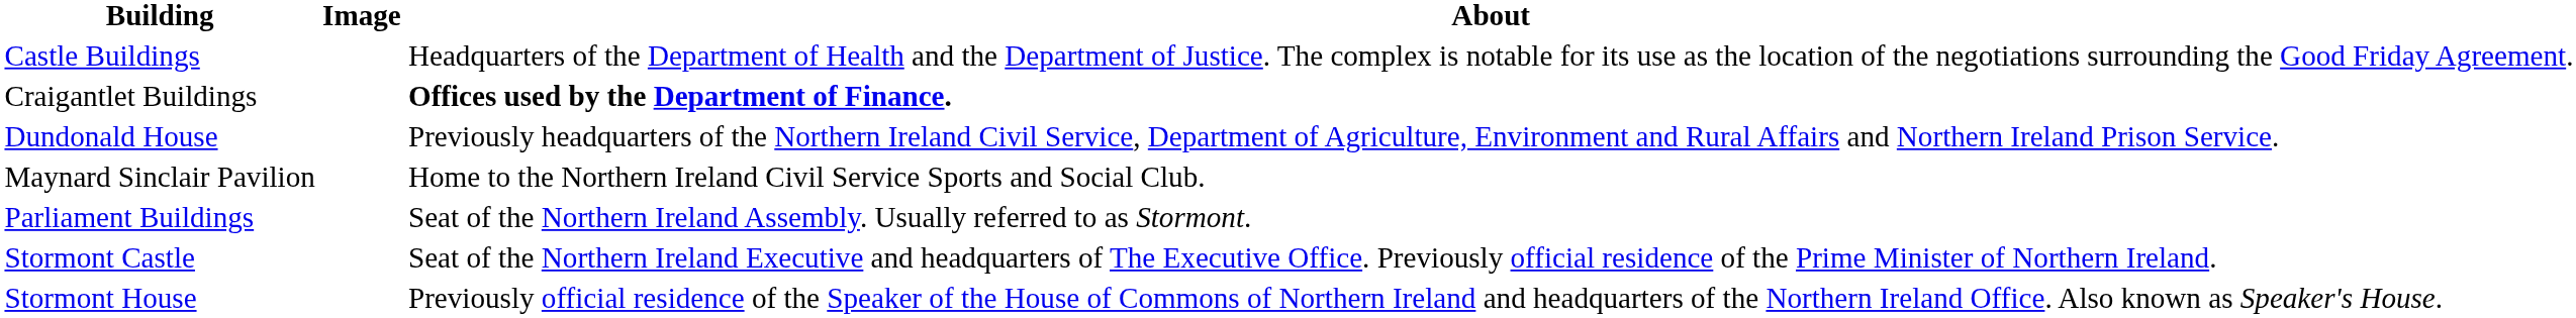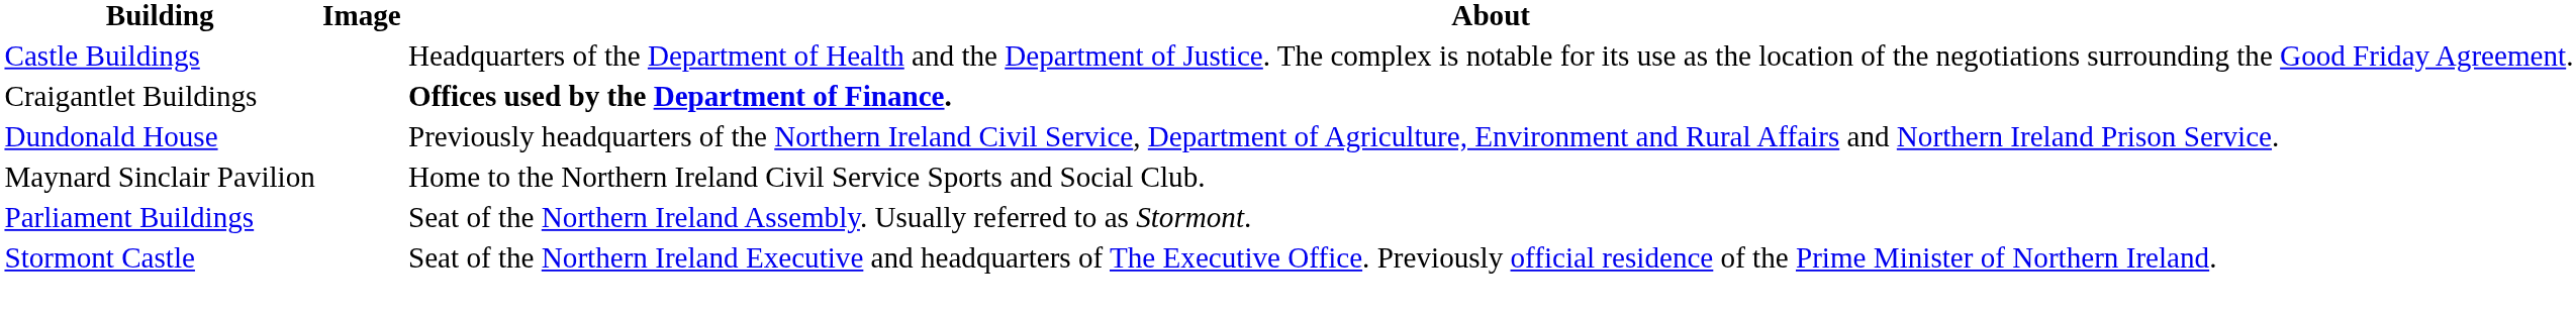- row: Stormont House | Previously official residence of the Speaker of the House of Commons of Northern Ireland and headquarters of the Northern Ireland Office. Also known as Speaker's House.
